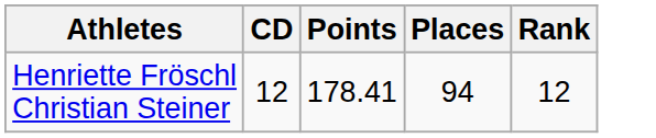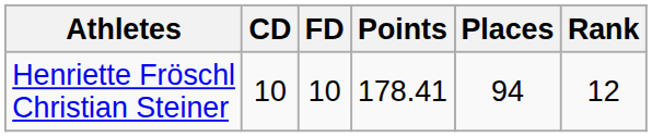+ column: FD | 10
Henriette Fröschl Christian Steiner | CD: 12 -> 10
